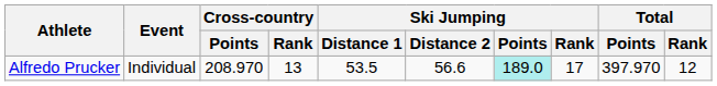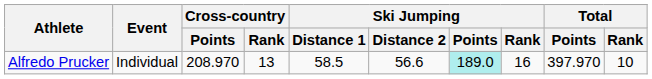Alfredo Prucker | Ski Jumping / Distance 1: 53.5 -> 58.5
Alfredo Prucker | Ski Jumping / Rank: 17 -> 16
Alfredo Prucker | Total / Rank: 12 -> 10
